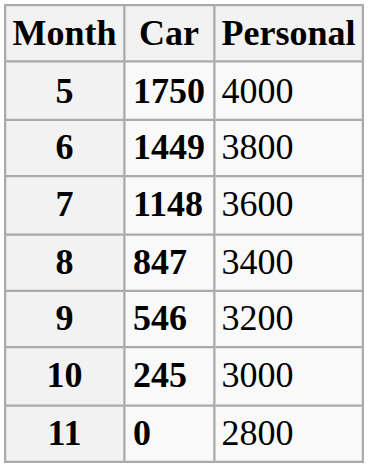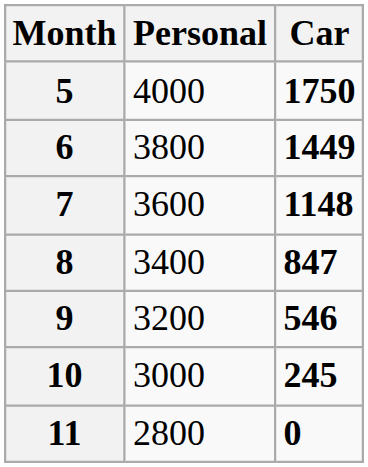columns swapped: Car <-> Personal
